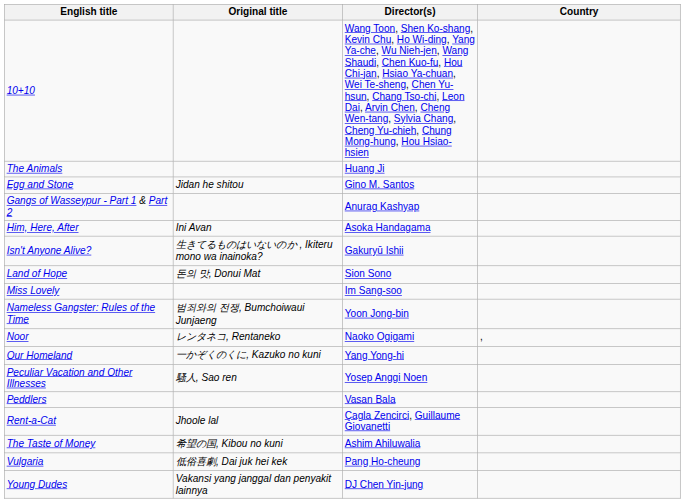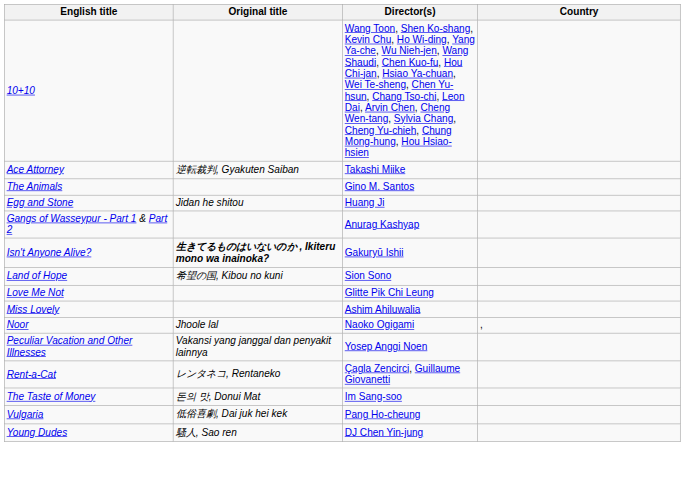+ row: Ace Attorney | 逆転裁判, Gyakuten Saiban | Takashi Miike
The Animals | Director(s): Huang Ji -> Gino M. Santos
Egg and Stone | Director(s): Gino M. Santos -> Huang Ji
- row: Him, Here, After | Ini Avan | Asoka Handagama
Isn't Anyone Alive? | Original title: normal -> bold
Land of Hope | Original title: 돈의 맛, Donui Mat -> 希望の国, Kibou no kuni
+ row: Love Me Not | Glitte Pik Chi Leung
Miss Lovely | Director(s): Im Sang-soo -> Ashim Ahiluwalia
- row: Nameless Gangster: Rules of the Time | 범죄와의 전쟁, Bumchoiwaui Junjaeng | Yoon Jong-bin
Noor | Original title: レンタネコ, Rentaneko -> Jhoole lal
- row: Our Homeland | 一かぞくのくに, Kazuko no kuni | Yang Yong-hi
Peculiar Vacation and Other Illnesses | Original title: 騷人, Sao ren -> Vakansi yang janggal dan penyakit lainnya
- row: Peddlers | Vasan Bala
Rent-a-Cat | Original title: Jhoole lal -> レンタネコ, Rentaneko
The Taste of Money | Original title: 希望の国, Kibou no kuni -> 돈의 맛, Donui Mat
The Taste of Money | Director(s): Ashim Ahiluwalia -> Im Sang-soo
Young Dudes | Original title: Vakansi yang janggal dan penyakit lainnya -> 騷人, Sao ren
